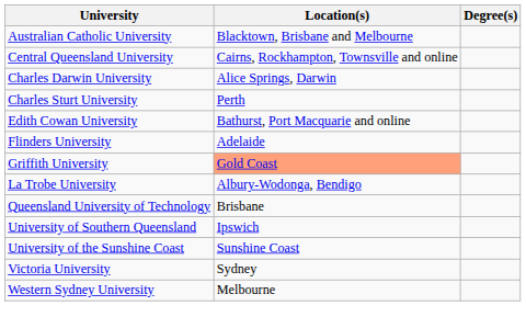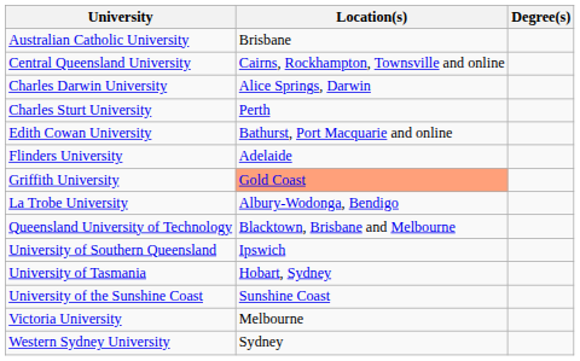Australian Catholic University | Location(s): Blacktown, Brisbane and Melbourne -> Brisbane
Queensland University of Technology | Location(s): Brisbane -> Blacktown, Brisbane and Melbourne
+ row: University of Tasmania | Hobart, Sydney
Victoria University | Location(s): Sydney -> Melbourne
Western Sydney University | Location(s): Melbourne -> Sydney
